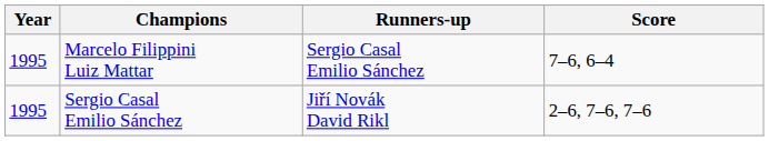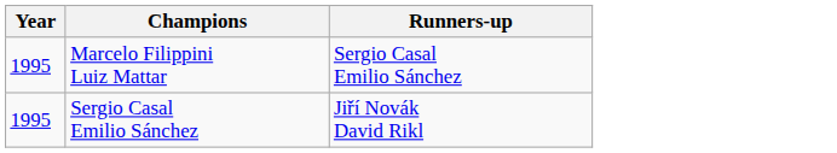- column: Score | 7–6, 6–4 | 2–6, 7–6, 7–6
